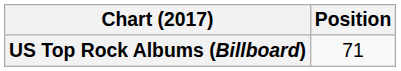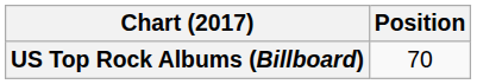US Top Rock Albums (Billboard) | Position: 71 -> 70
